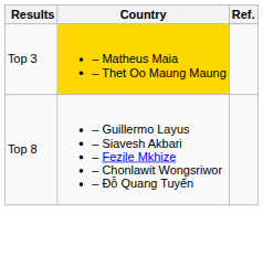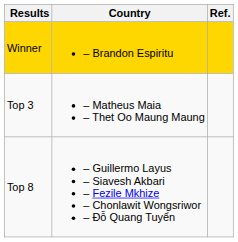+ row: Winner | – Brandon Espiritu
Top 3 | Country: gold background -> no background
